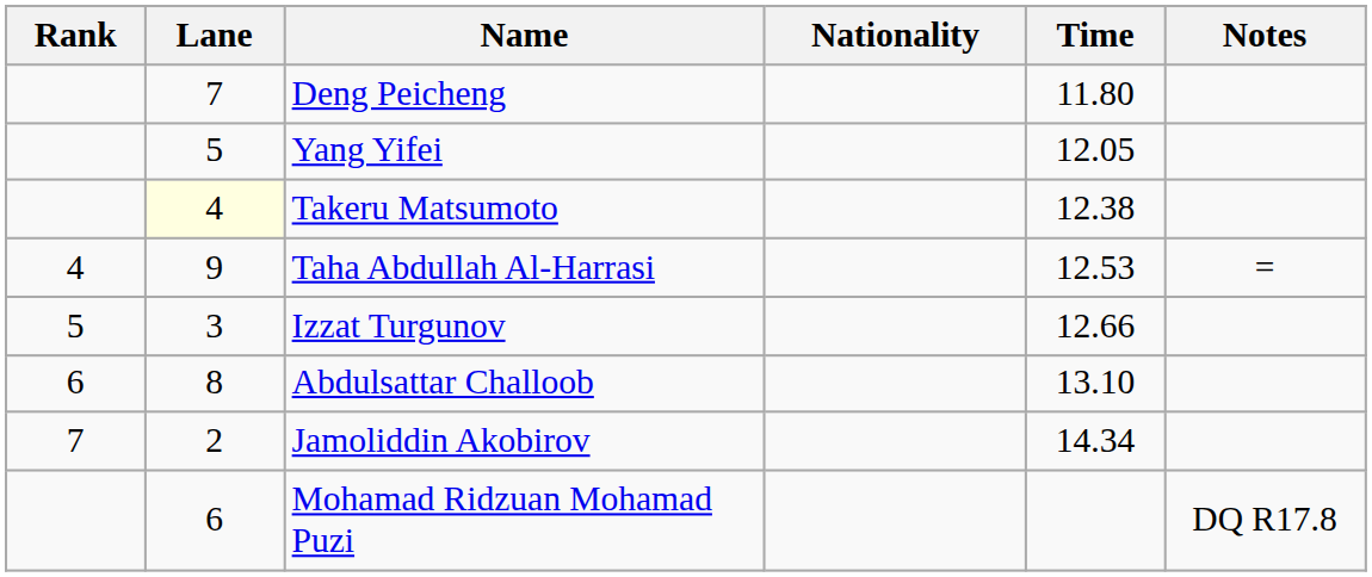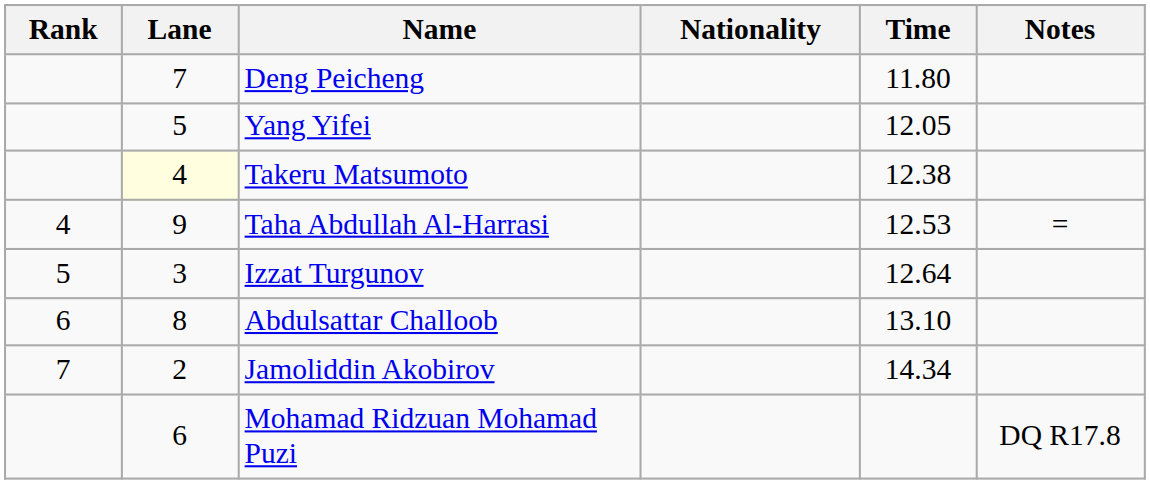Izzat Turgunov | Time: 12.66 -> 12.64
